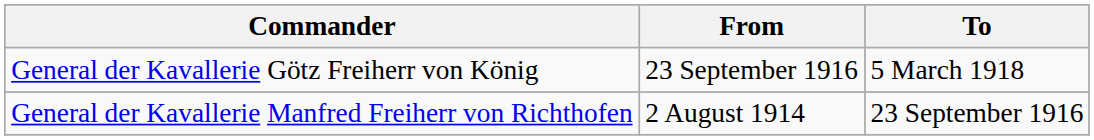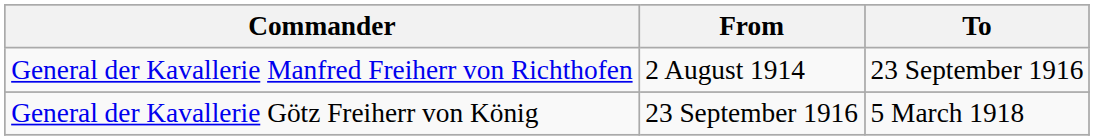rows swapped: General der Kavallerie Manfred Freiherr von Richthofen <-> General der Kavallerie Götz Freiherr von König
